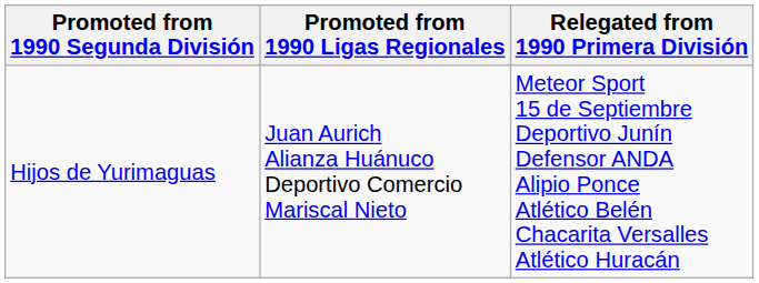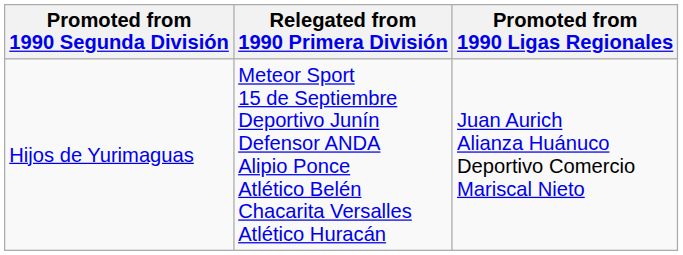columns swapped: Promoted from 1990 Ligas Regionales <-> Relegated from 1990 Primera División
